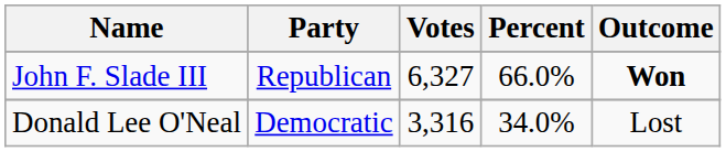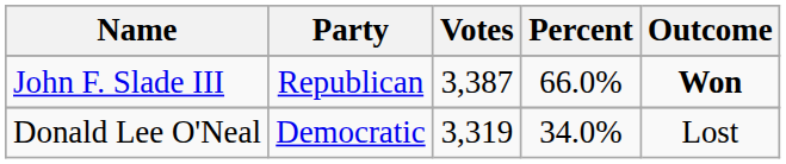John F. Slade III | Votes: 6,327 -> 3,387
Donald Lee O'Neal | Votes: 3,316 -> 3,319
